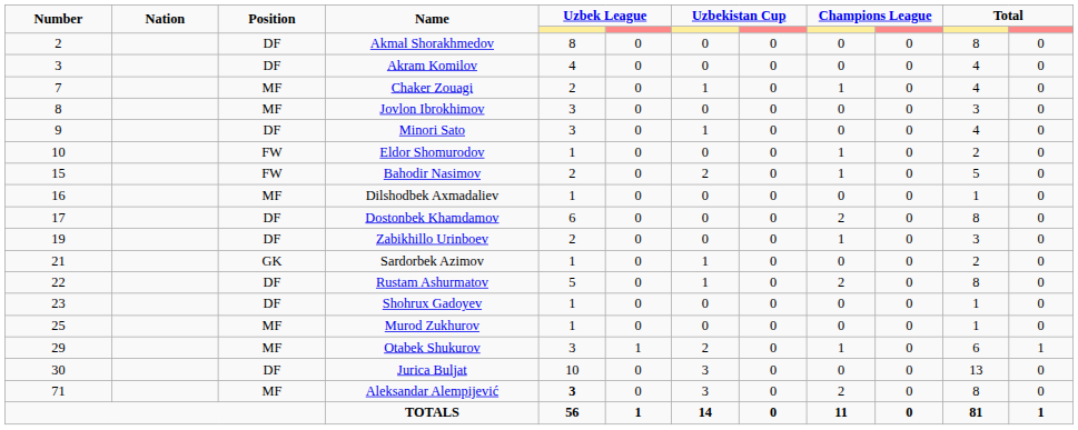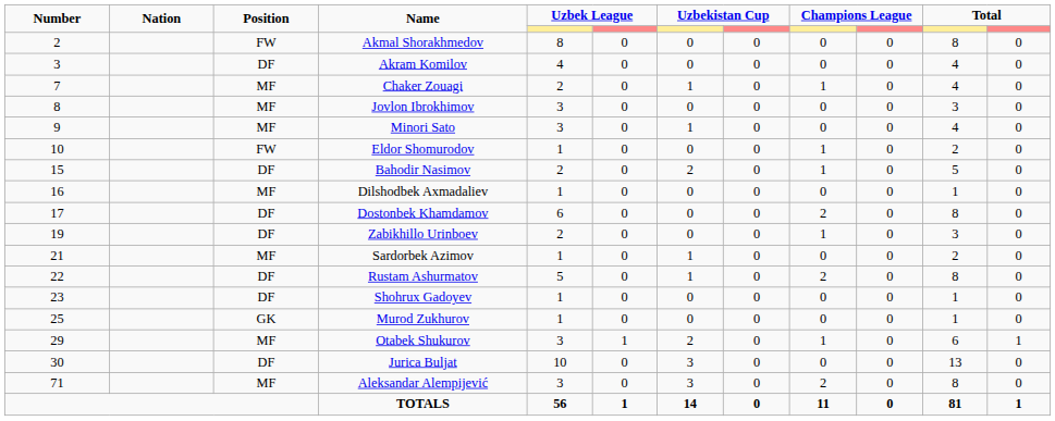Akmal Shorakhmedov | Position: DF -> FW
Minori Sato | Position: DF -> MF
Bahodir Nasimov | Position: FW -> DF
Sardorbek Azimov | Position: GK -> MF
Murod Zukhurov | Position: MF -> GK
Aleksandar Alempijević | column 5: bold -> normal
